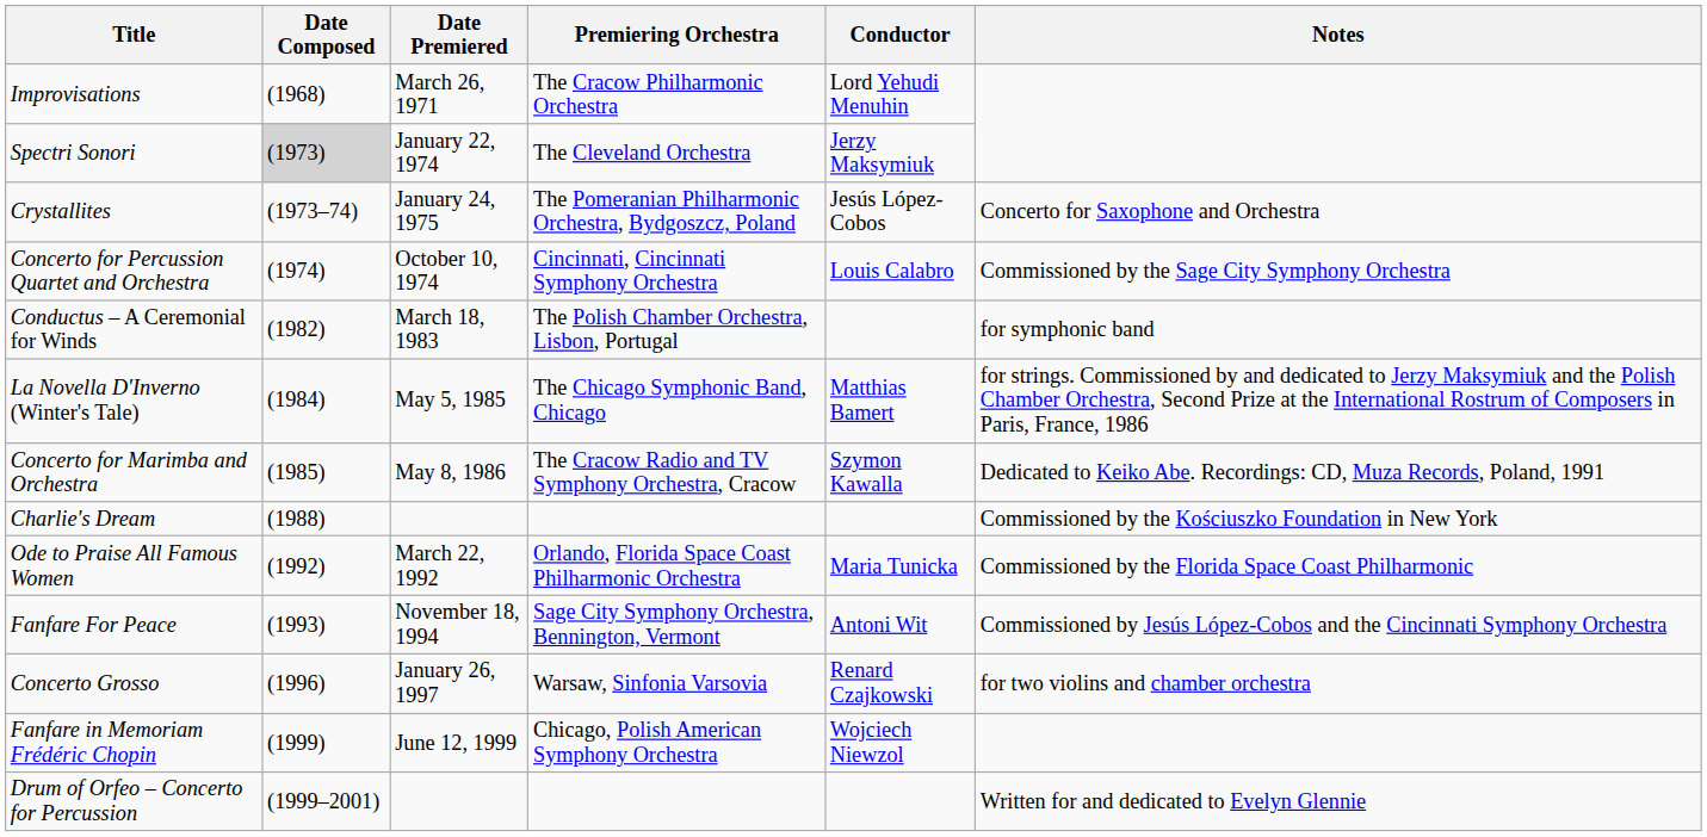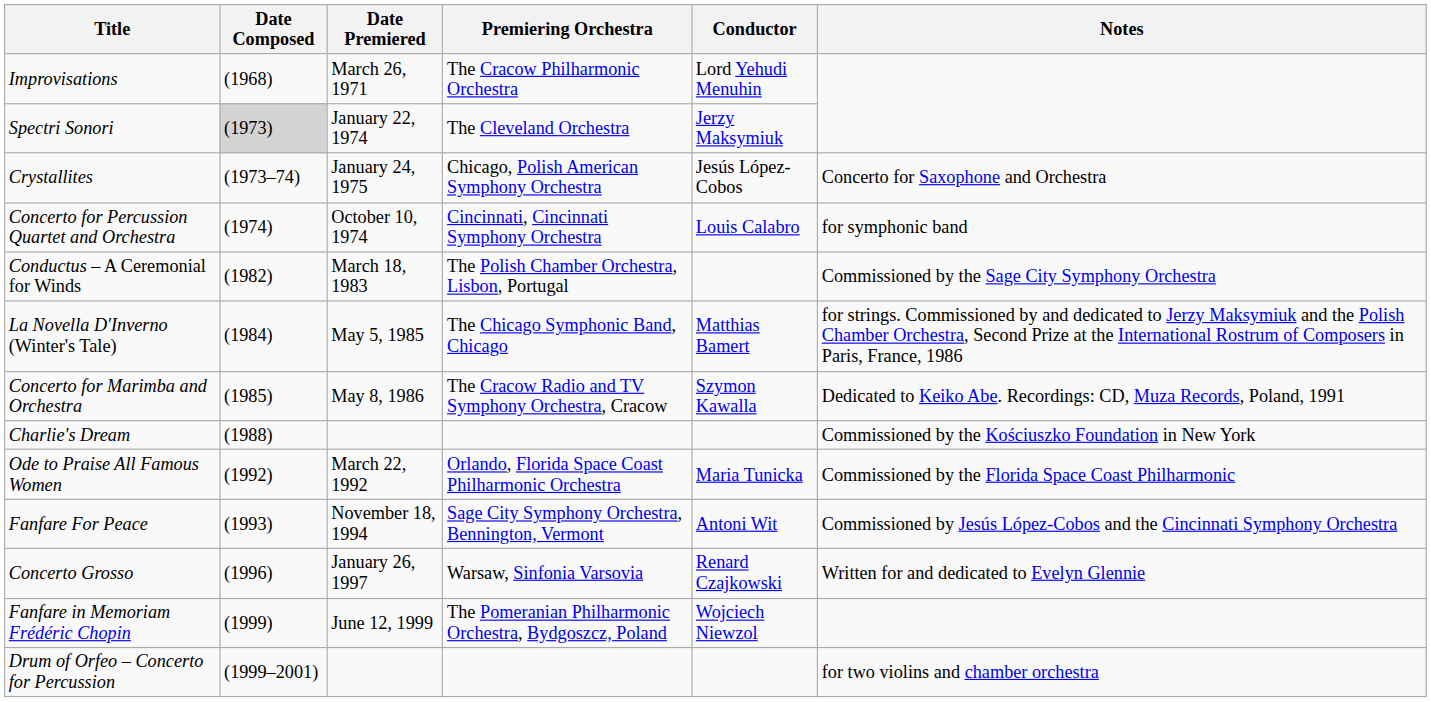Crystallites | Premiering Orchestra: The Pomeranian Philharmonic Orchestra, Bydgoszcz, Poland -> Chicago, Polish American Symphony Orchestra
Concerto for Percussion Quartet and Orchestra | Notes: Commissioned by the Sage City Symphony Orchestra -> for symphonic band
Conductus – A Ceremonial for Winds | Notes: for symphonic band -> Commissioned by the Sage City Symphony Orchestra
Concerto Grosso | Notes: for two violins and chamber orchestra -> Written for and dedicated to Evelyn Glennie
Fanfare in Memoriam Frédéric Chopin | Premiering Orchestra: Chicago, Polish American Symphony Orchestra -> The Pomeranian Philharmonic Orchestra, Bydgoszcz, Poland
Drum of Orfeo – Concerto for Percussion | Notes: Written for and dedicated to Evelyn Glennie -> for two violins and chamber orchestra
